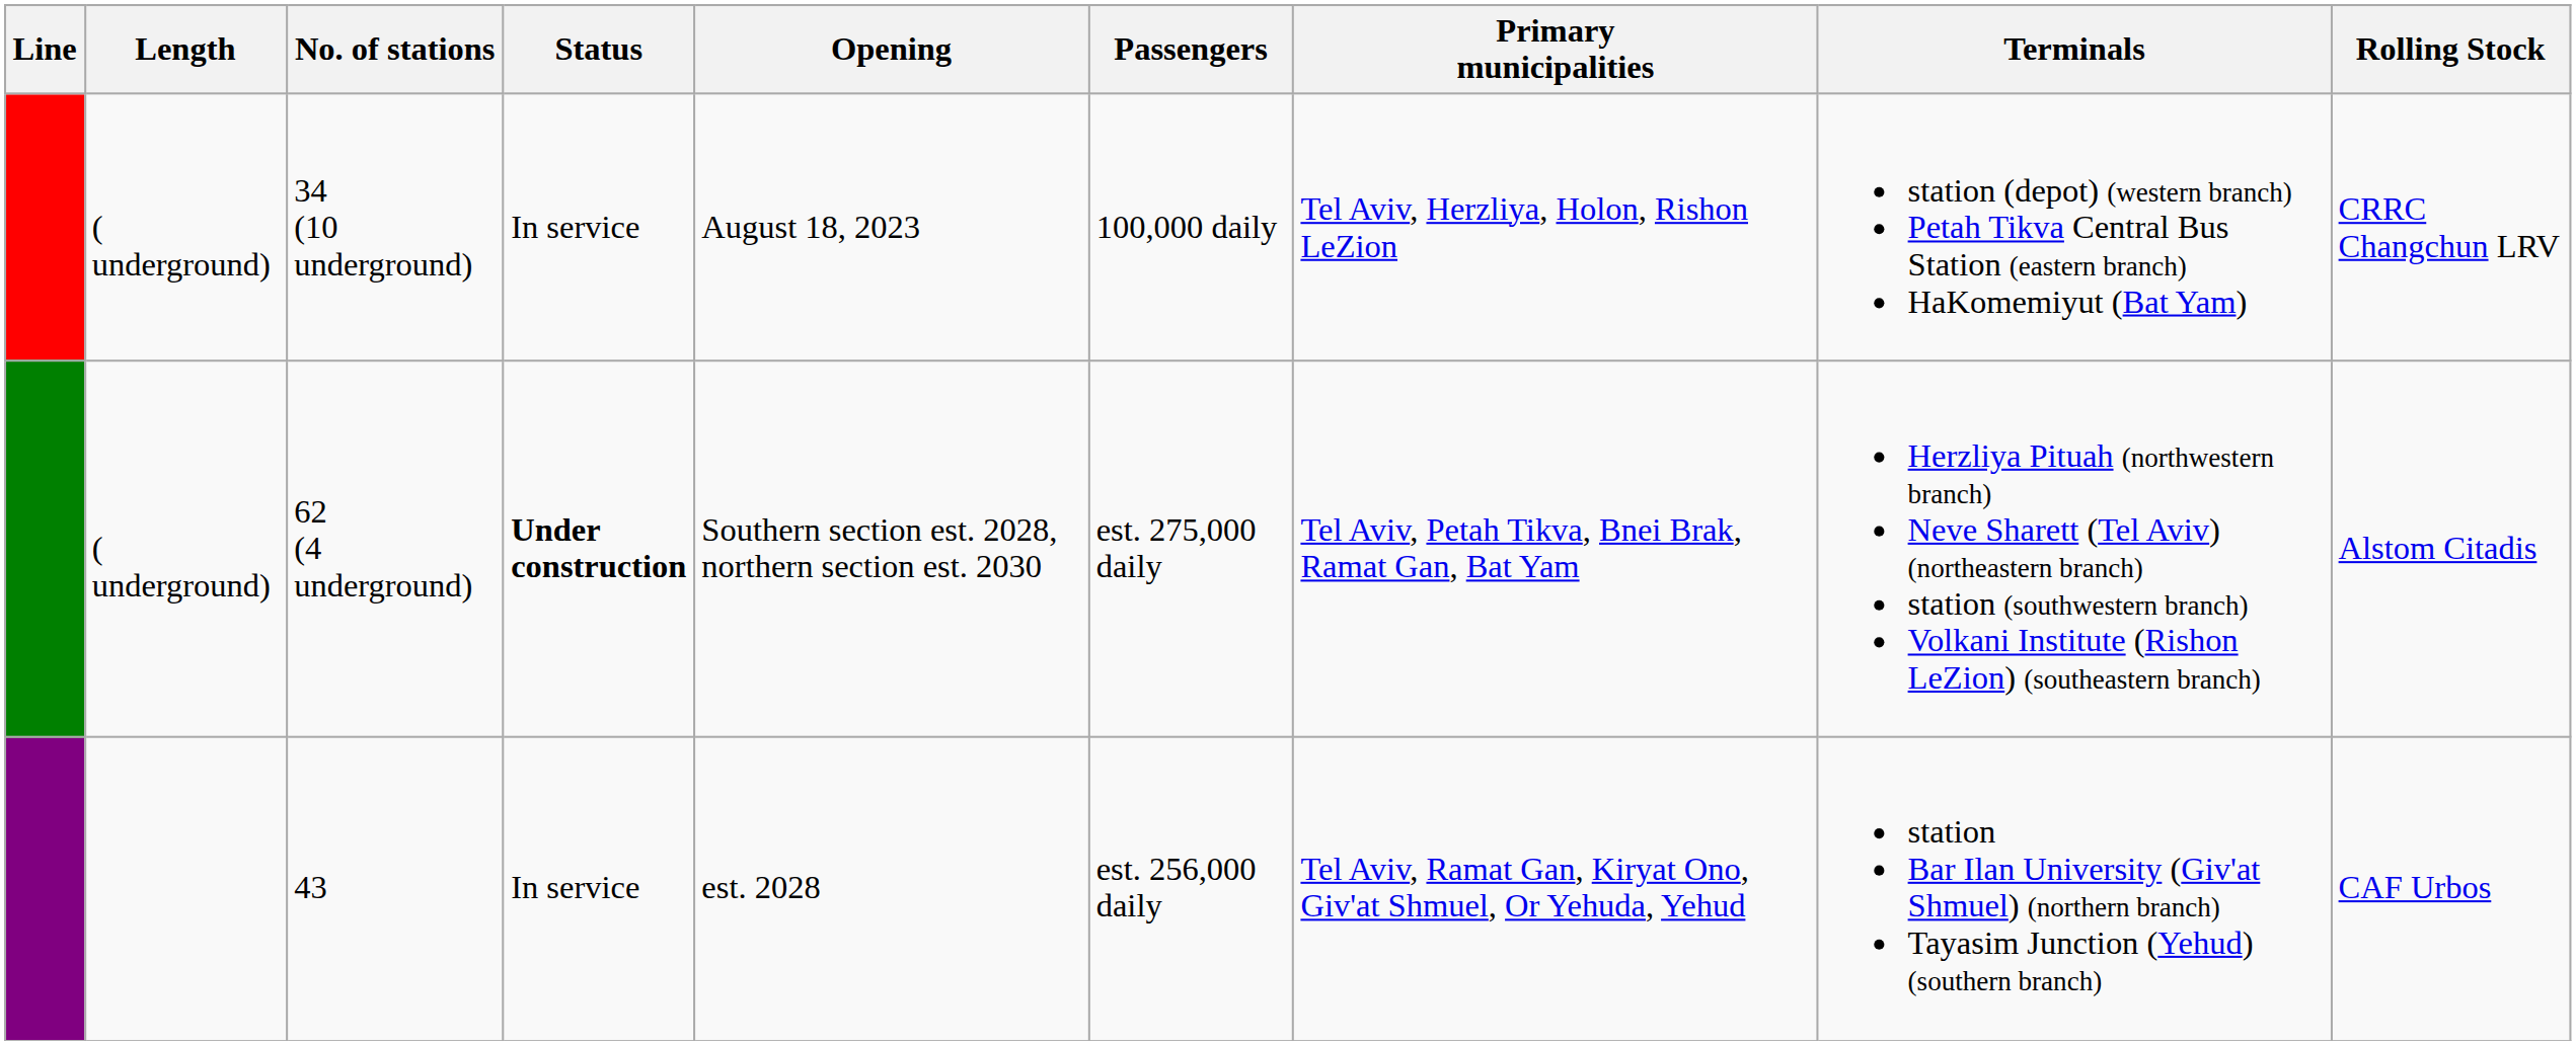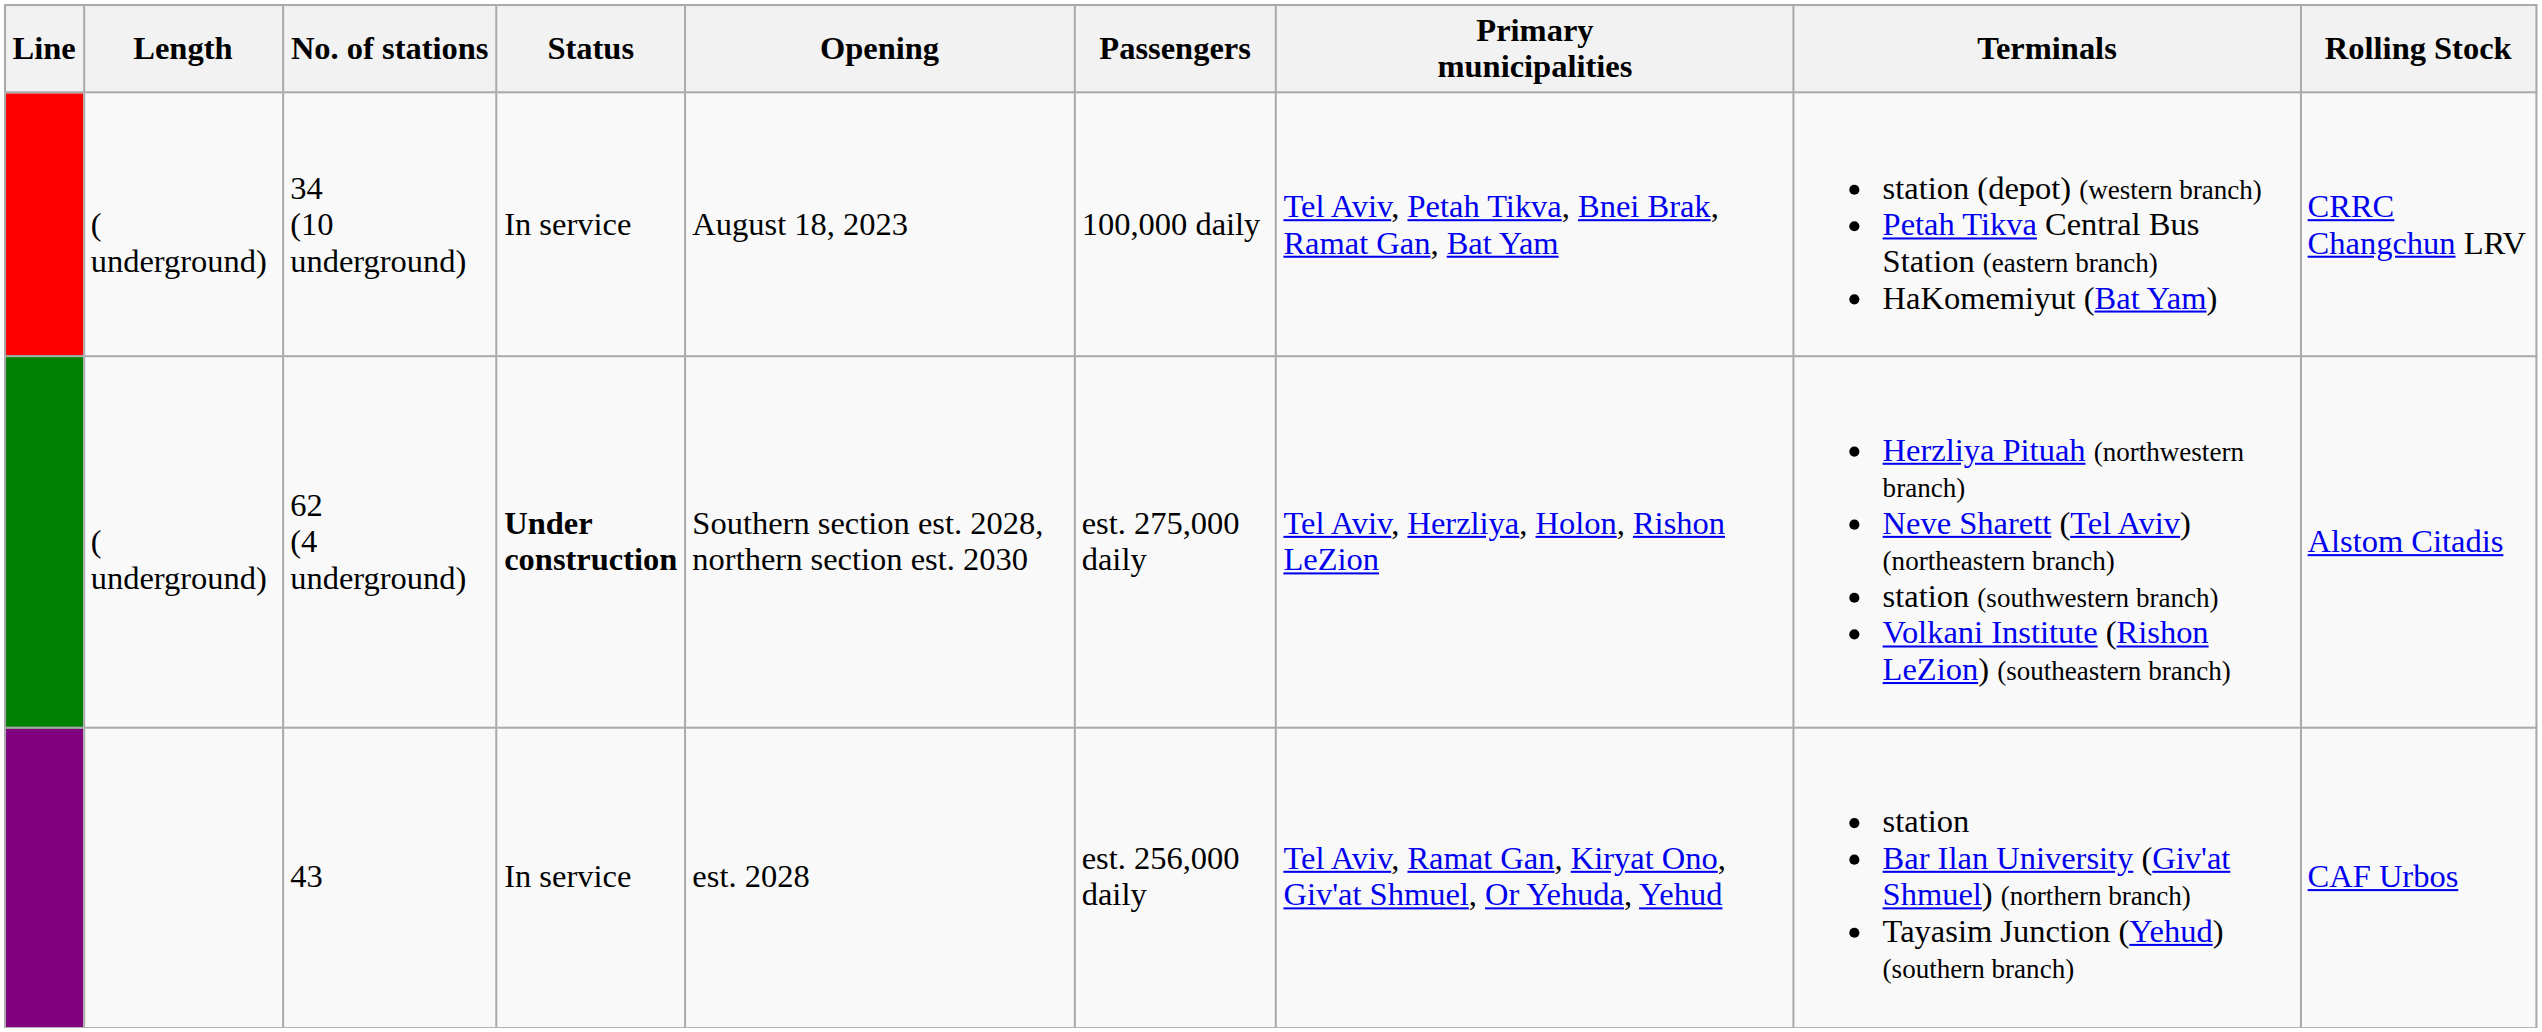34 (10 underground) | Primary municipalities: Tel Aviv, Herzliya, Holon, Rishon LeZion -> Tel Aviv, Petah Tikva, Bnei Brak, Ramat Gan, Bat Yam
62 (4 underground) | Primary municipalities: Tel Aviv, Petah Tikva, Bnei Brak, Ramat Gan, Bat Yam -> Tel Aviv, Herzliya, Holon, Rishon LeZion
